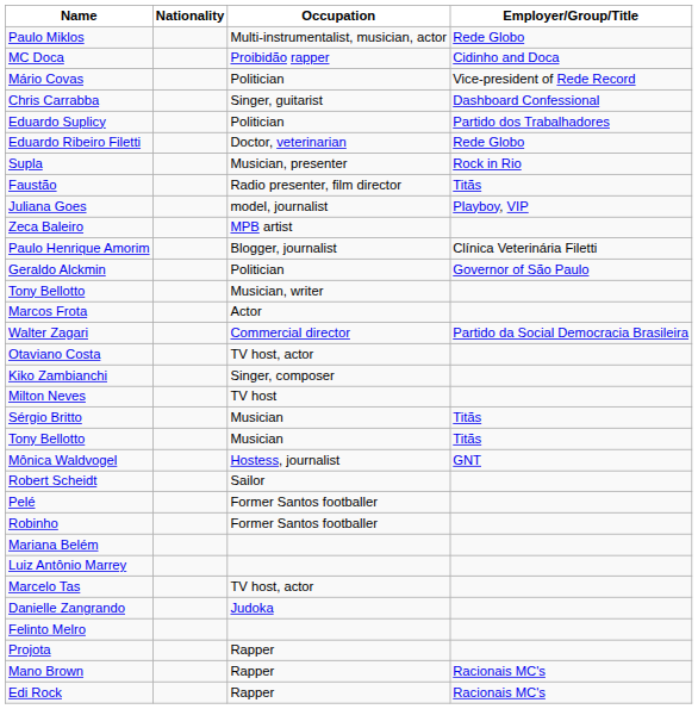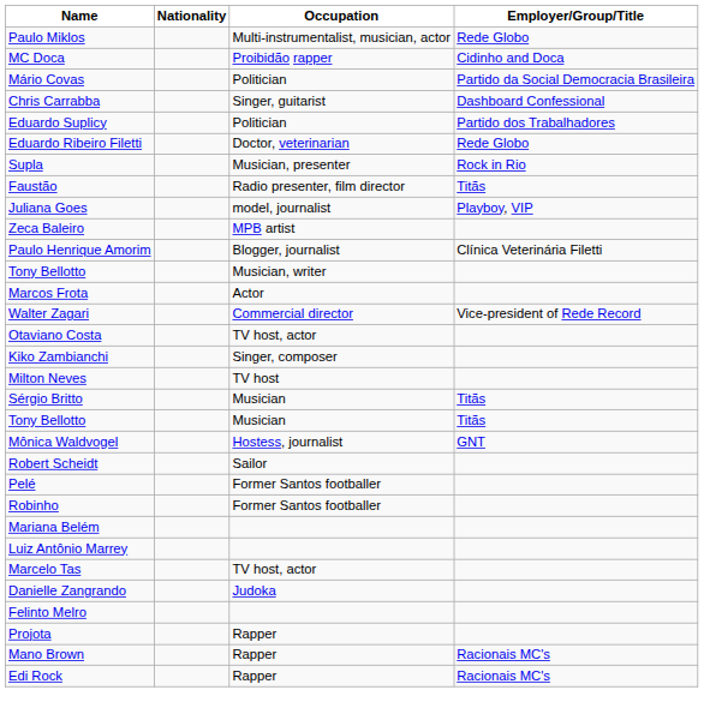Mário Covas | Employer/Group/Title: Vice-president of Rede Record -> Partido da Social Democracia Brasileira
- row: Geraldo Alckmin | Politician | Governor of São Paulo
Walter Zagari | Employer/Group/Title: Partido da Social Democracia Brasileira -> Vice-president of Rede Record
